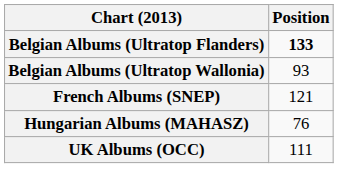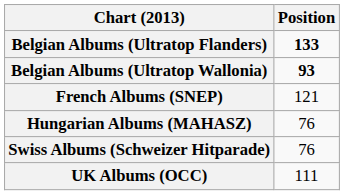Belgian Albums (Ultratop Wallonia) | Position: normal -> bold
+ row: Swiss Albums (Schweizer Hitparade) | 76
